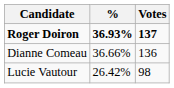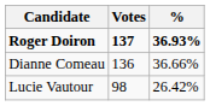columns swapped: Votes <-> %
